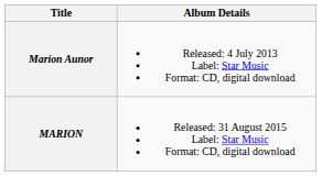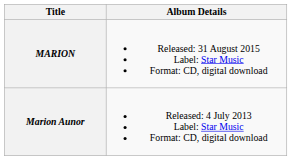rows swapped: Marion Aunor <-> MARION
